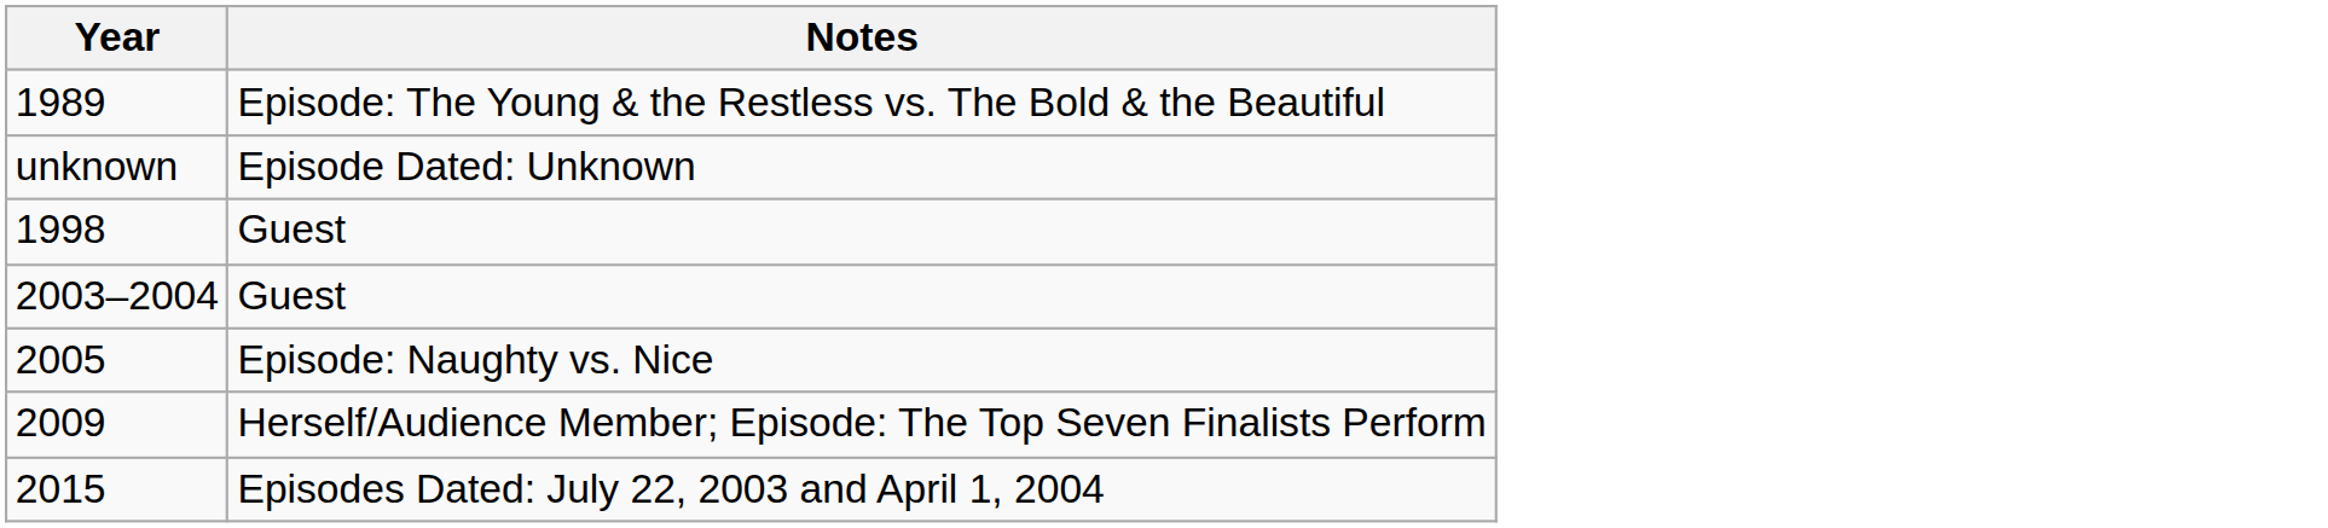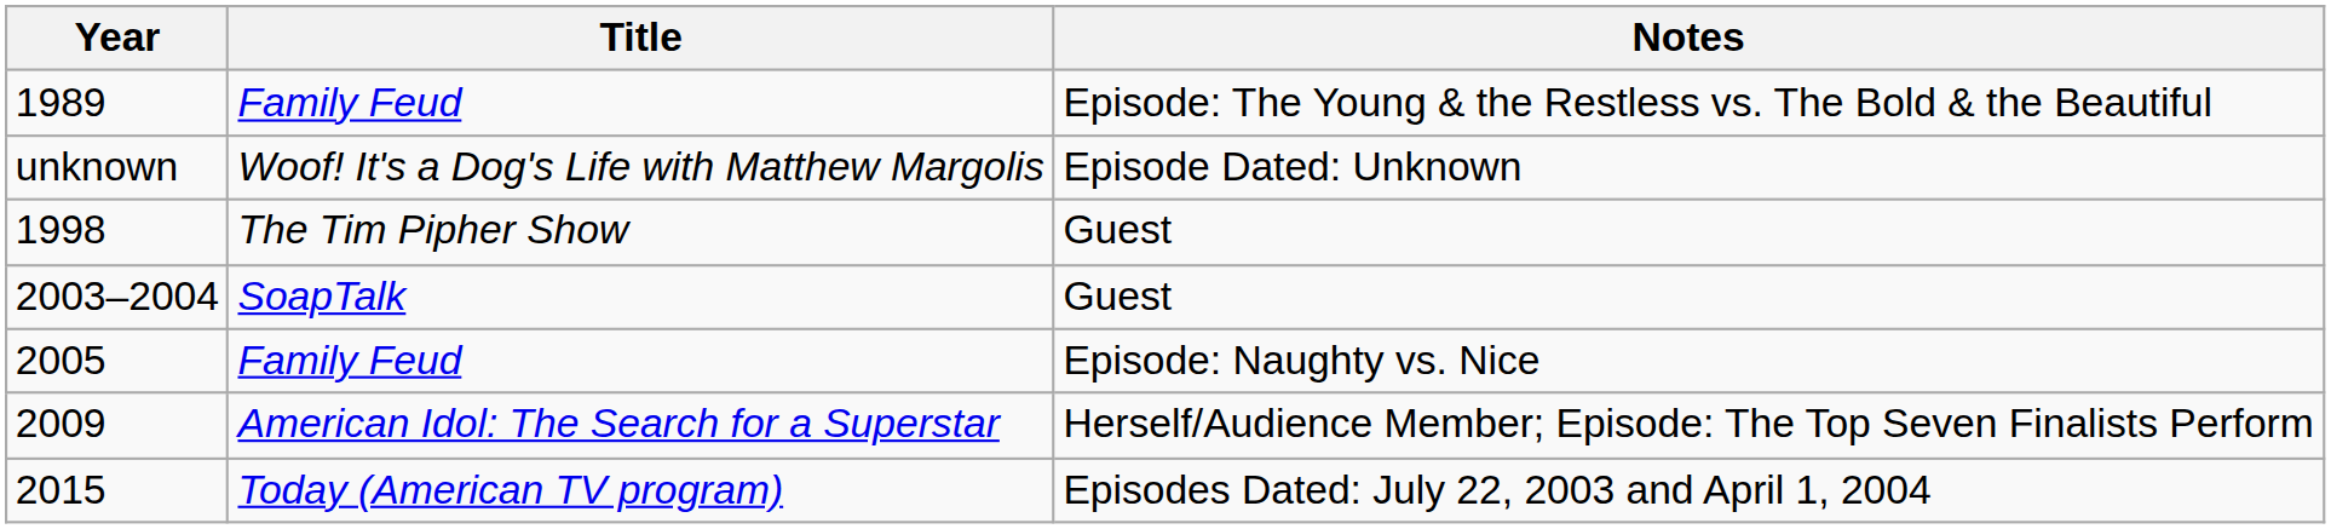+ column: Title | Family Feud | Woof! It's a Dog's Life with Matthew Margolis | The Tim Pipher Show | SoapTalk | Family Feud | American Idol: The Search for a Superstar | Today (American TV program)
